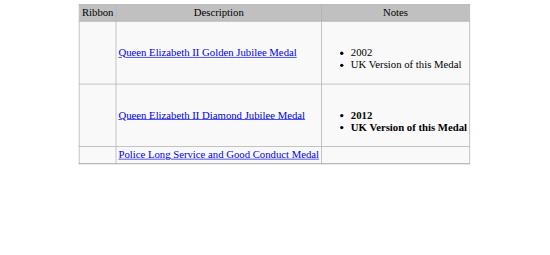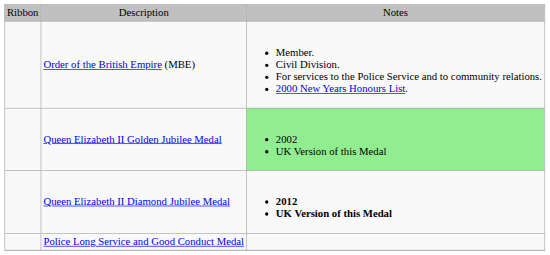+ row: Order of the British Empire (MBE) | Member. Civil Division. For services to the Police Service and to community relations. 2000 New Years Honours List.
Queen Elizabeth II Golden Jubilee Medal | column 3: no background -> lightgreen background
